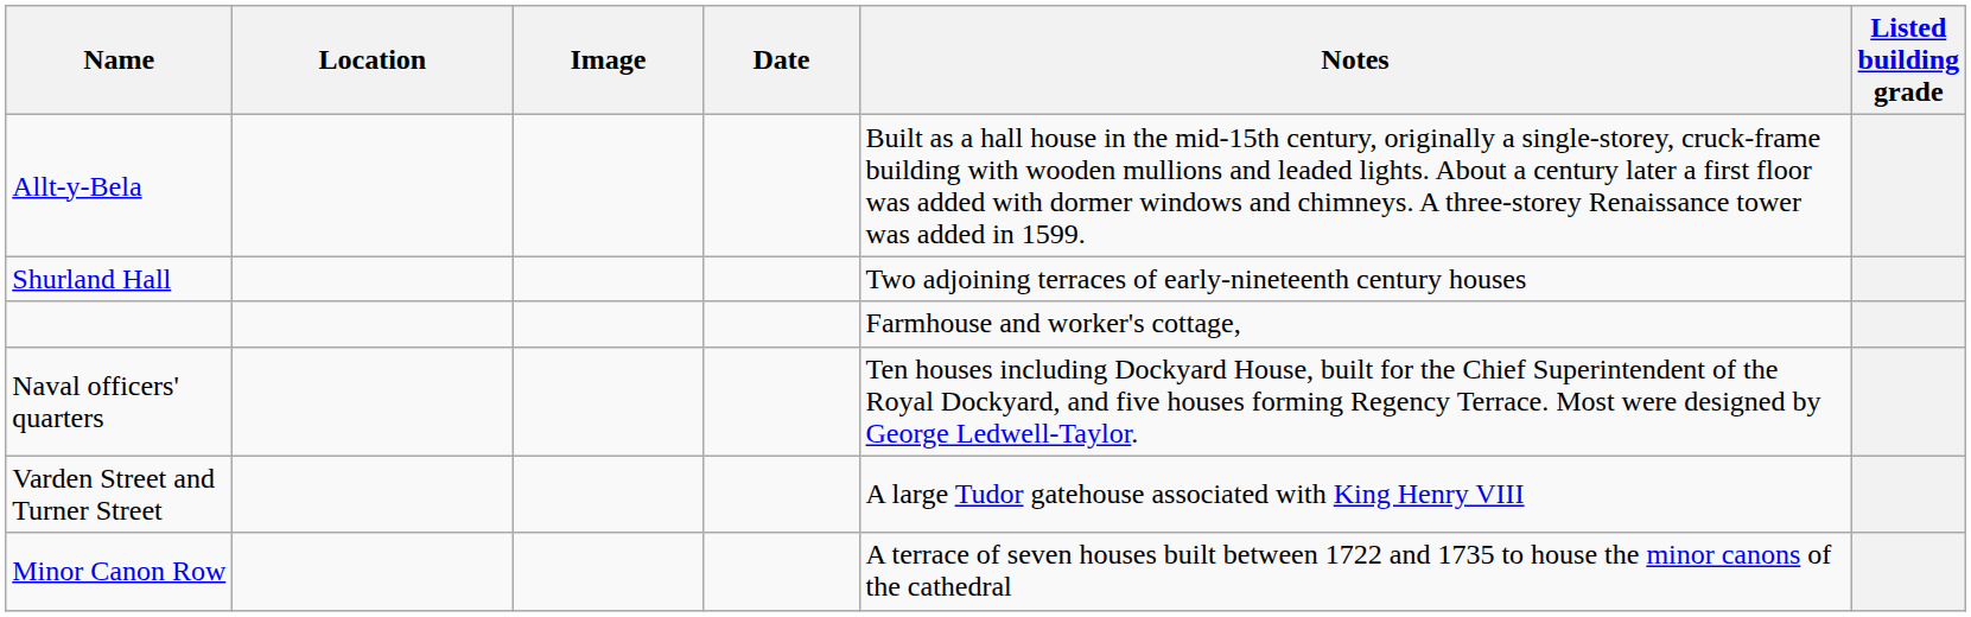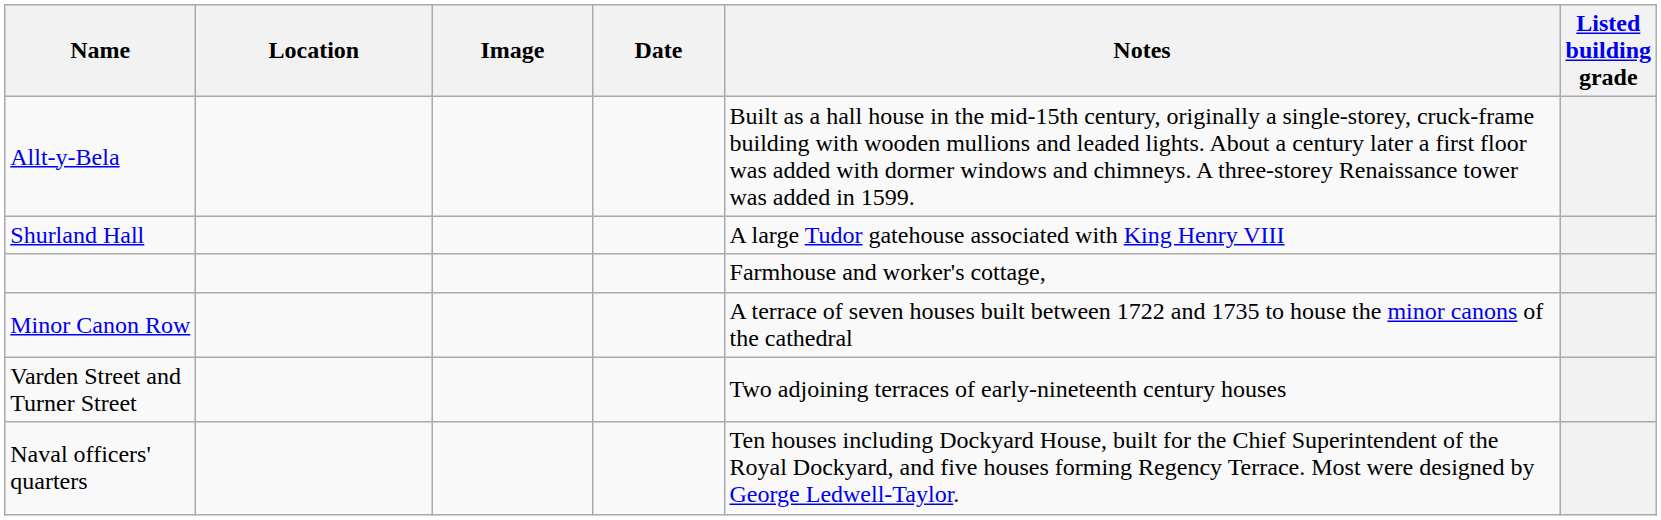Shurland Hall | Notes: Two adjoining terraces of early-nineteenth century houses -> A large Tudor gatehouse associated with King Henry VIII
rows swapped: Minor Canon Row <-> Naval officers' quarters
Varden Street and Turner Street | Notes: A large Tudor gatehouse associated with King Henry VIII -> Two adjoining terraces of early-nineteenth century houses
